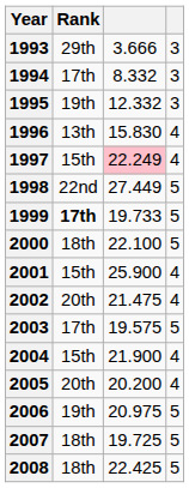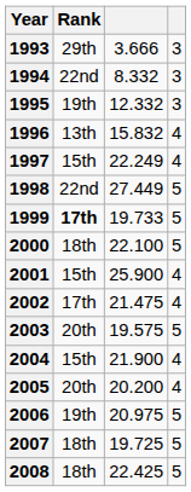1994 | Rank: 17th -> 22nd
1996 | column 3: 15.830 -> 15.832
1997 | column 3: pink background -> no background
2002 | Rank: 20th -> 17th
2003 | Rank: 17th -> 20th
